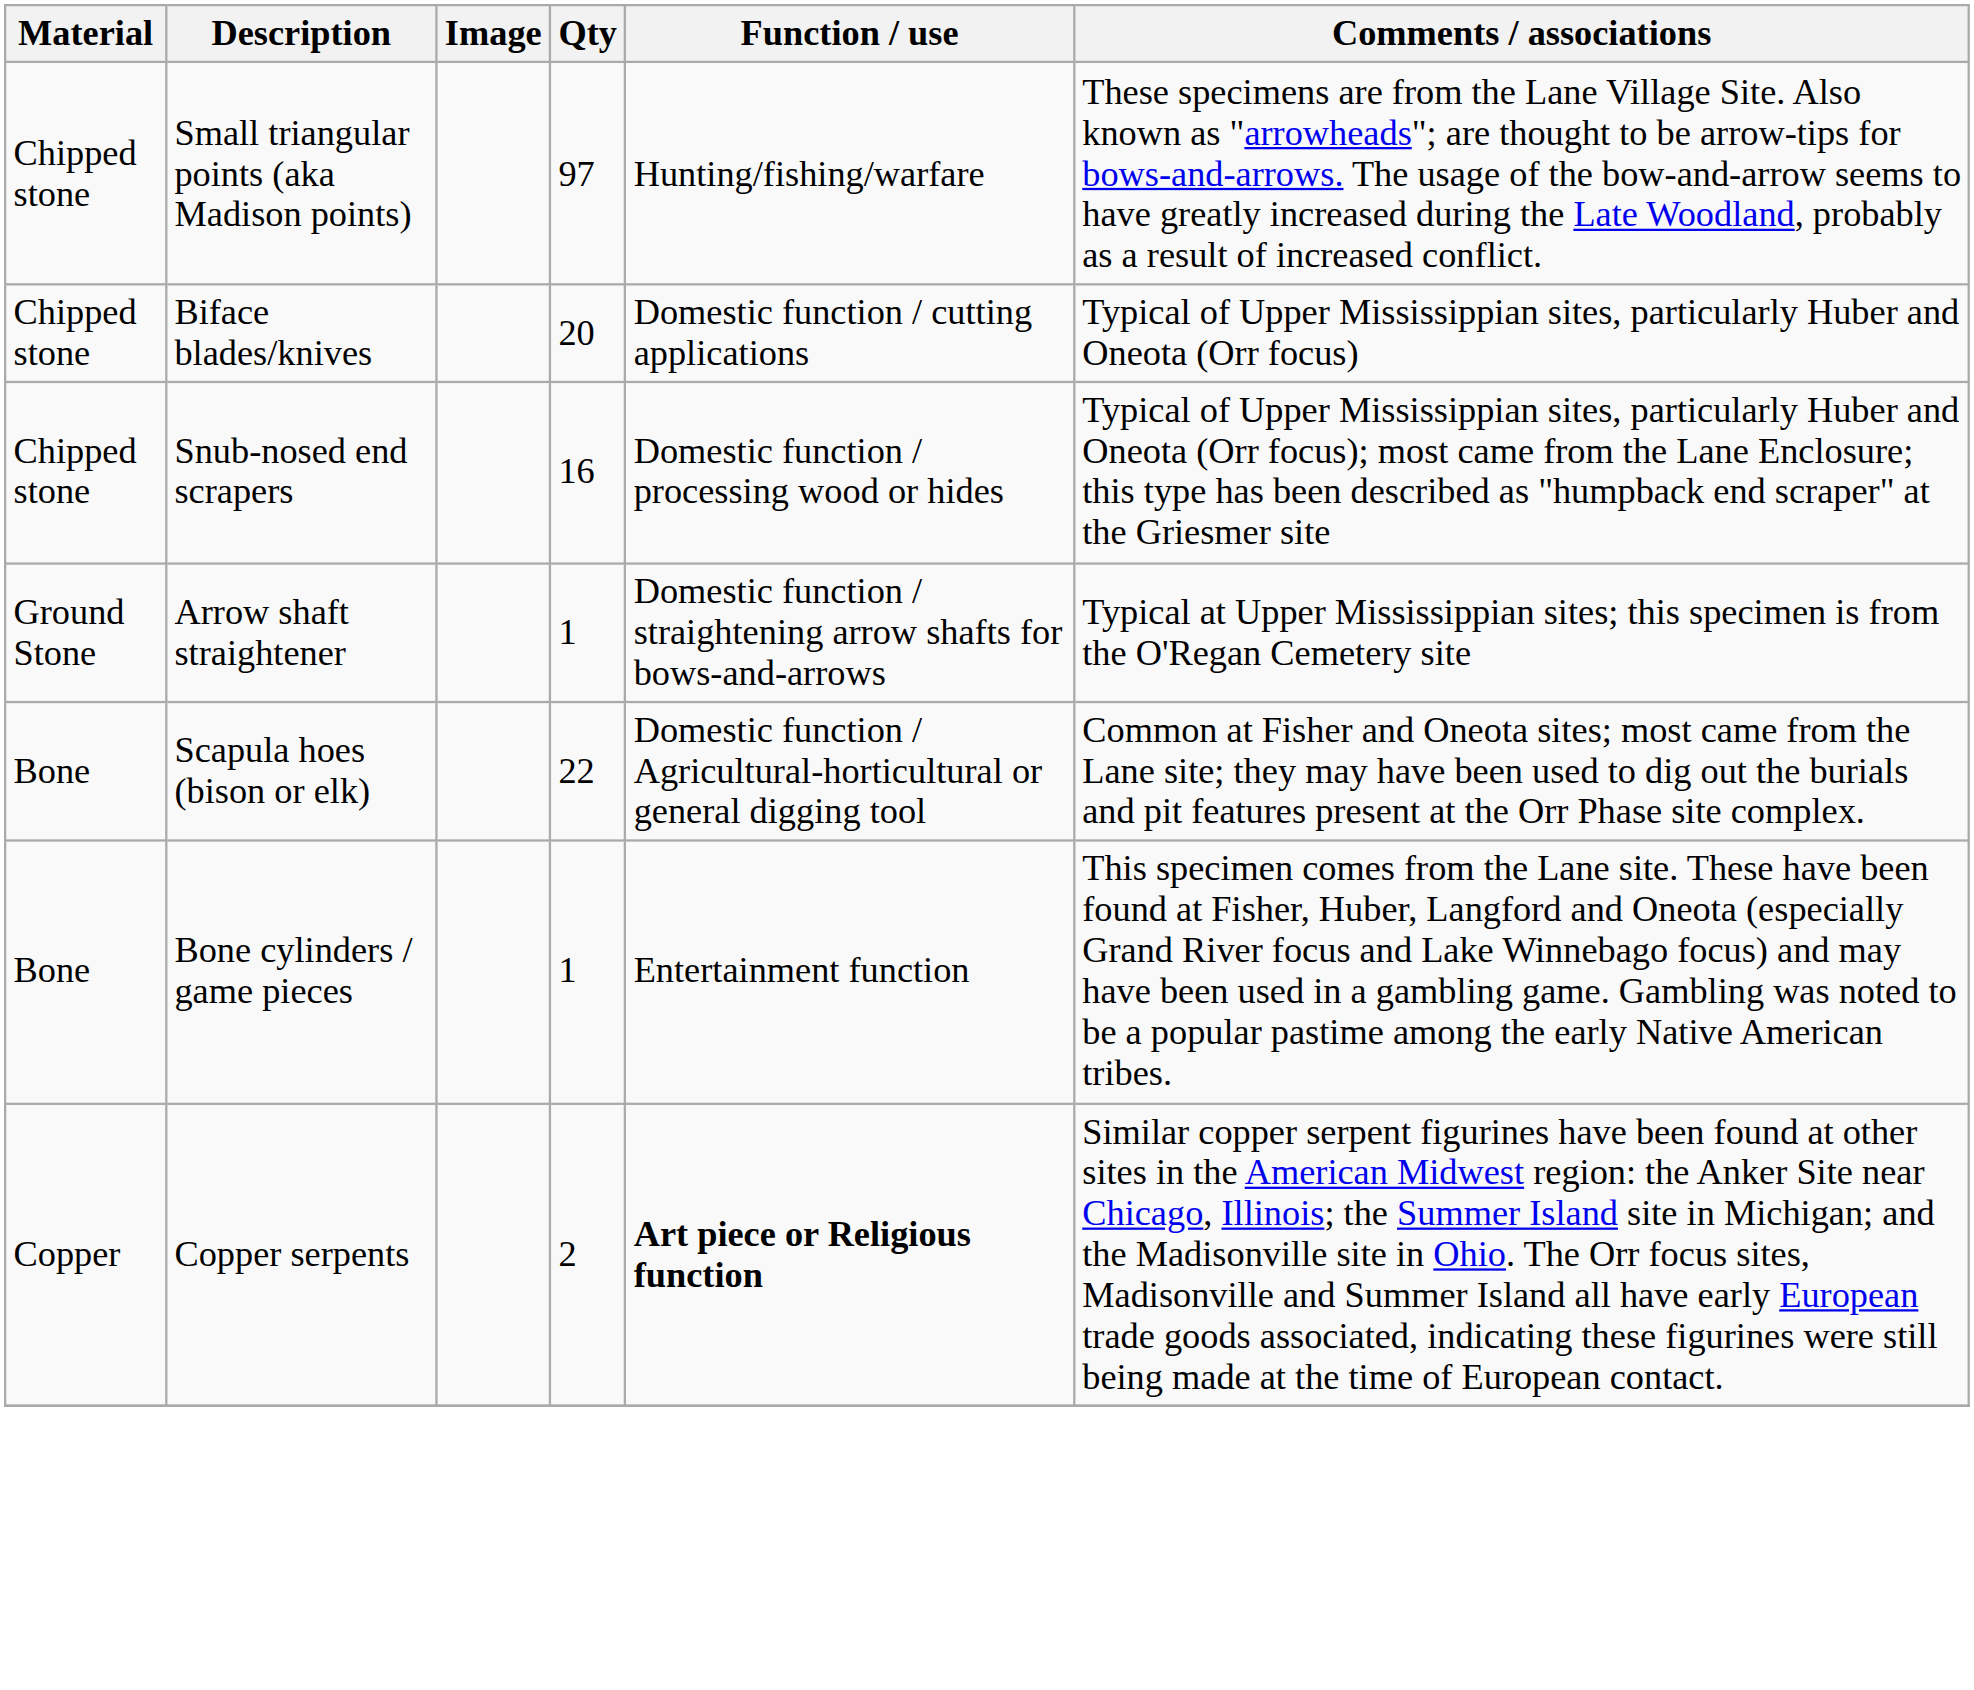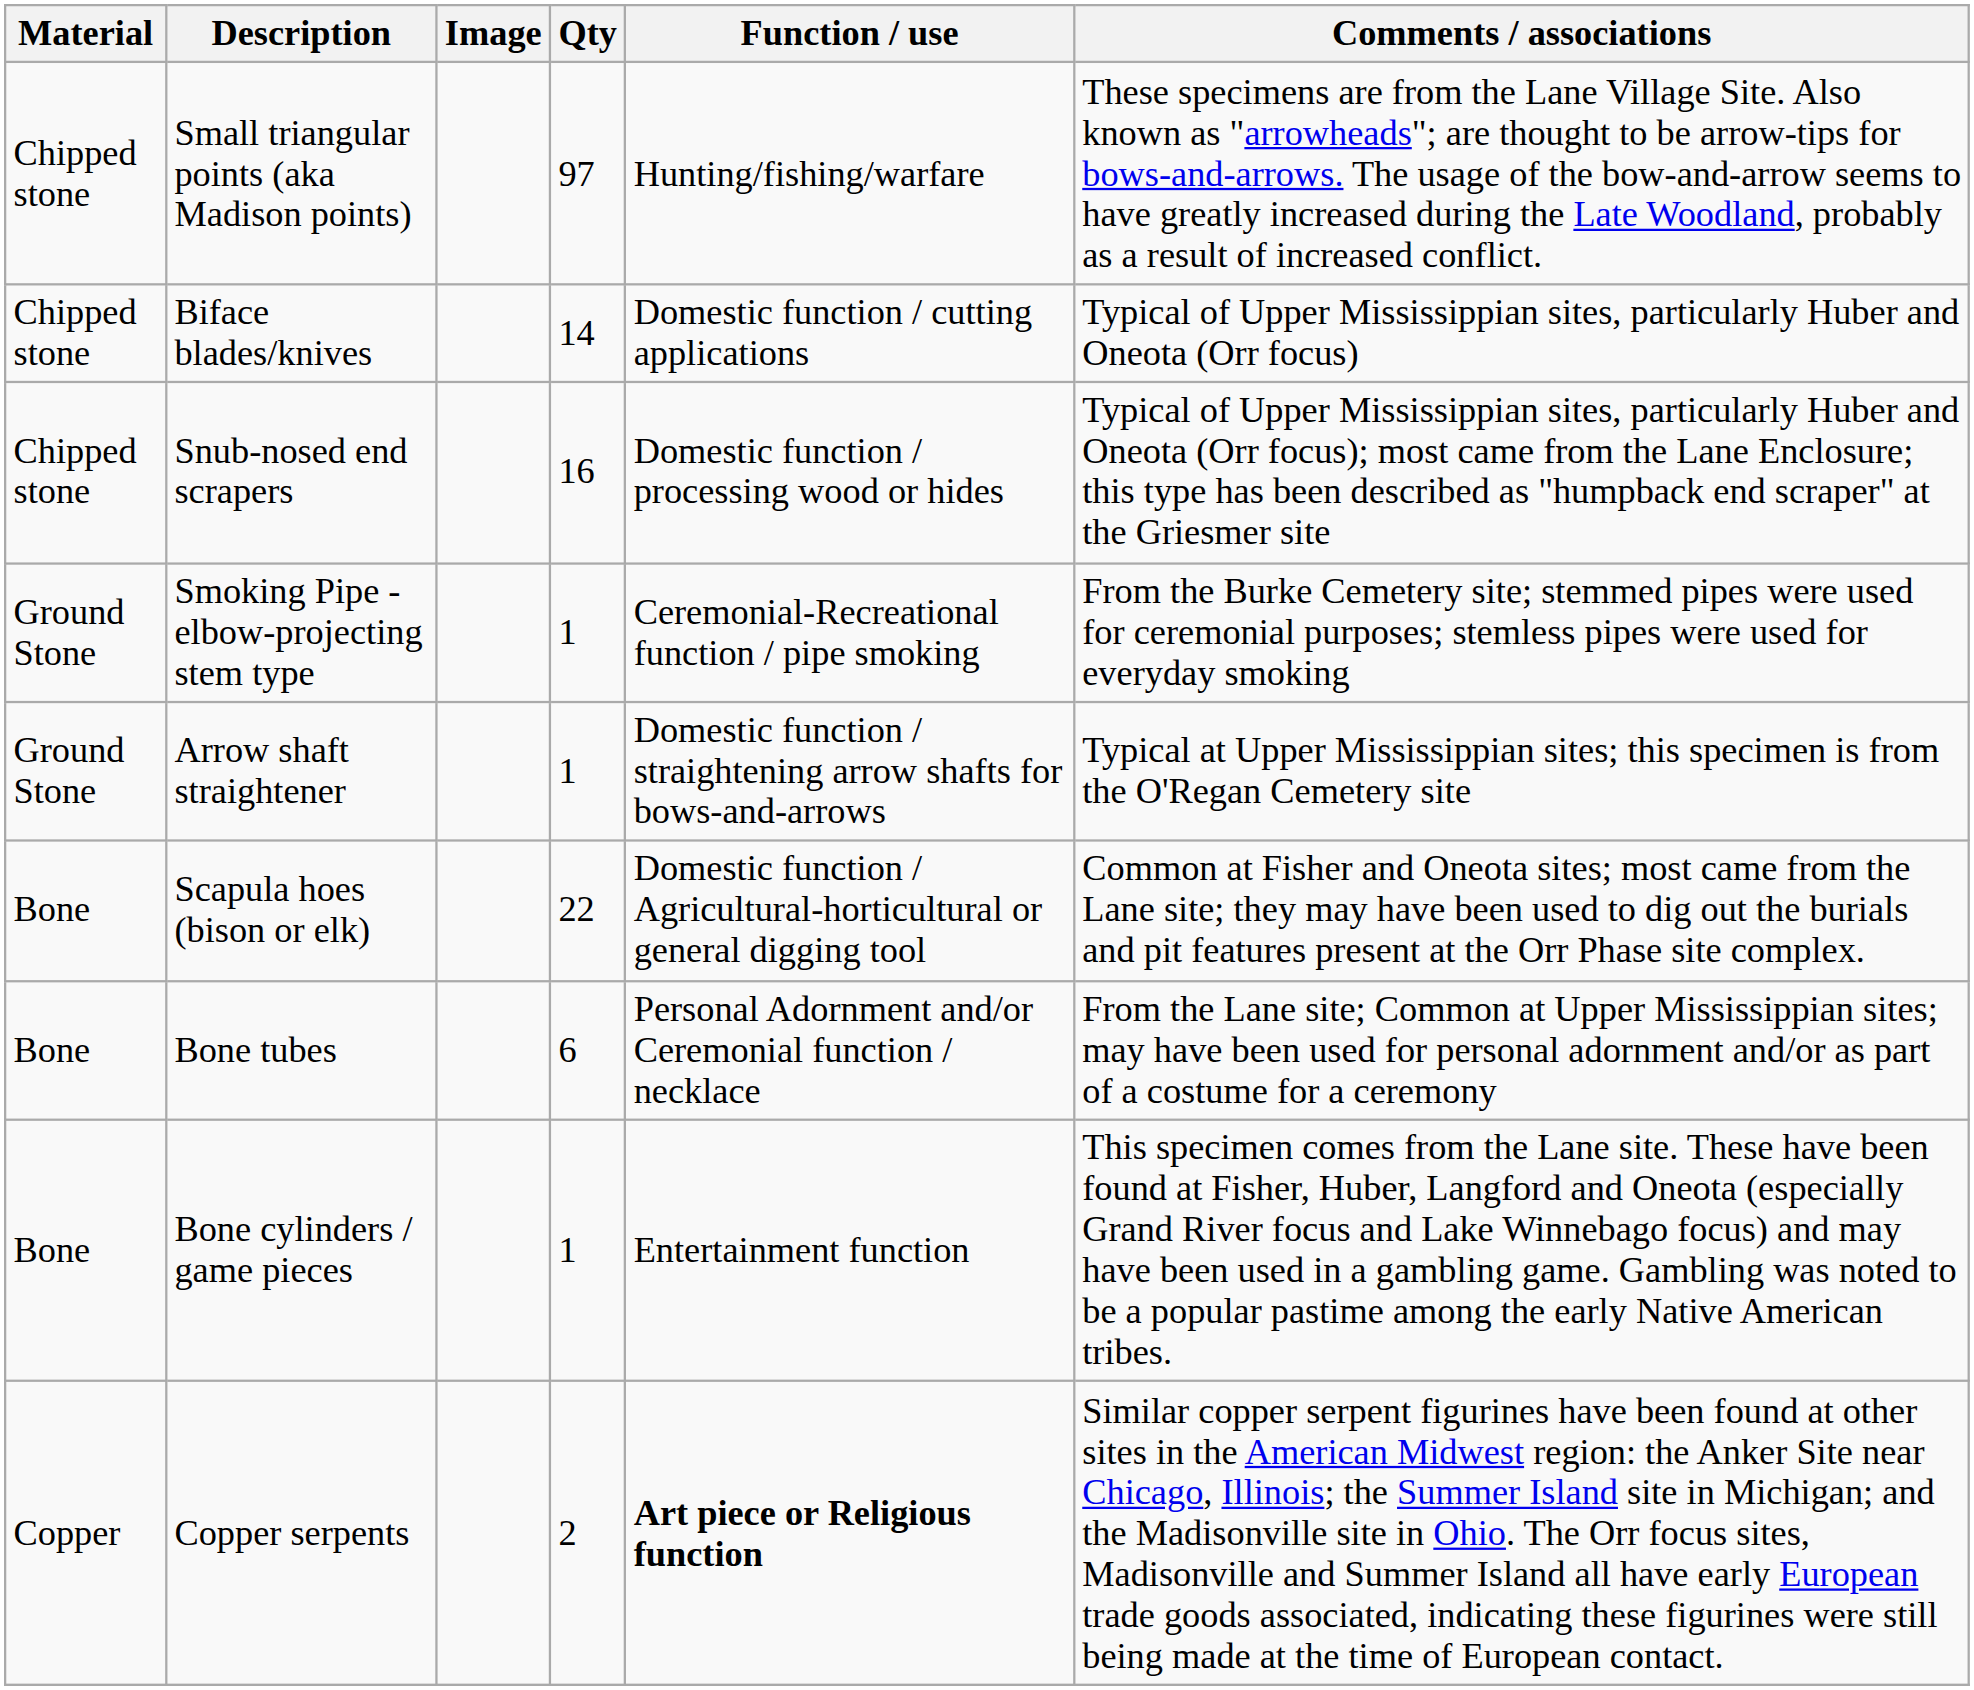Biface blades/knives | Qty: 20 -> 14
+ row: Ground Stone | Smoking Pipe - elbow-projecting stem type | 1 | Ceremonial-Recreational function / pipe smoking | From the Burke Cemetery site; stemmed pipes were used for ceremonial purposes; stemless pipes were used for everyday smoking
+ row: Bone | Bone tubes | 6 | Personal Adornment and/or Ceremonial function / necklace | From the Lane site; Common at Upper Mississippian sites; may have been used for personal adornment and/or as part of a costume for a ceremony
